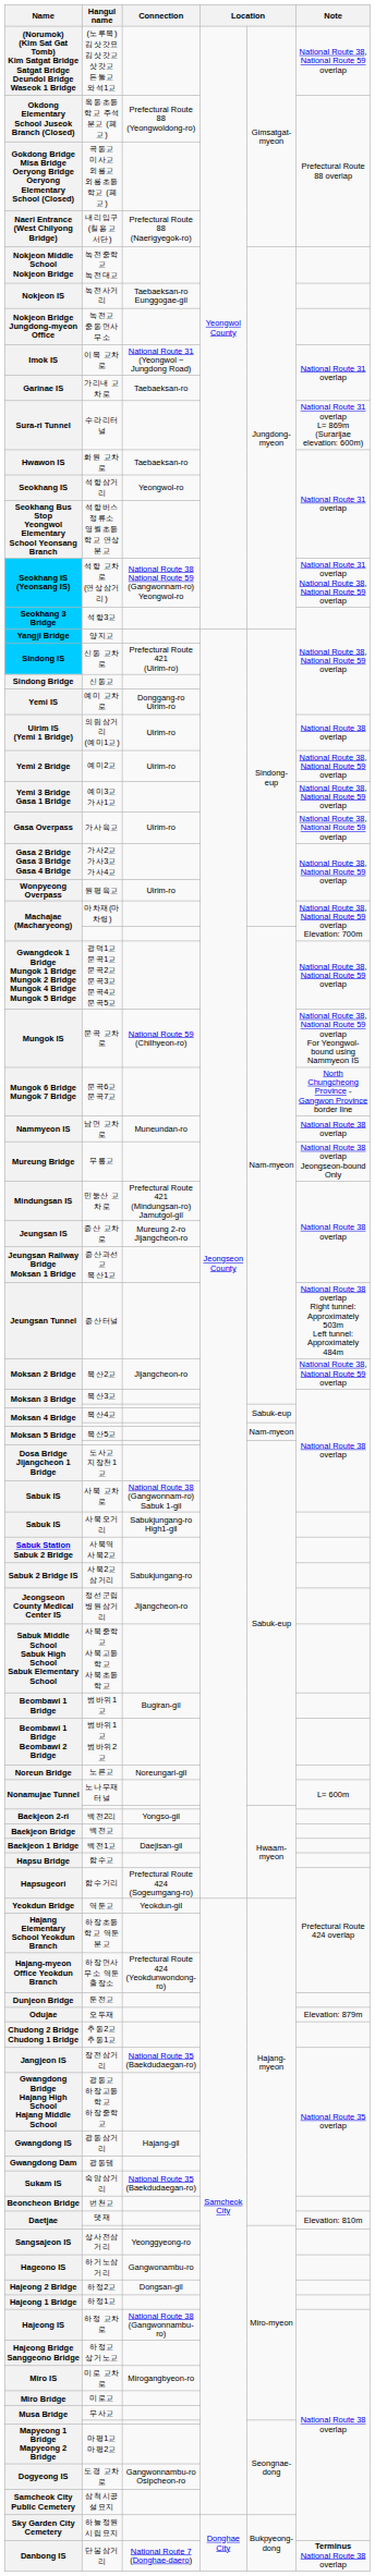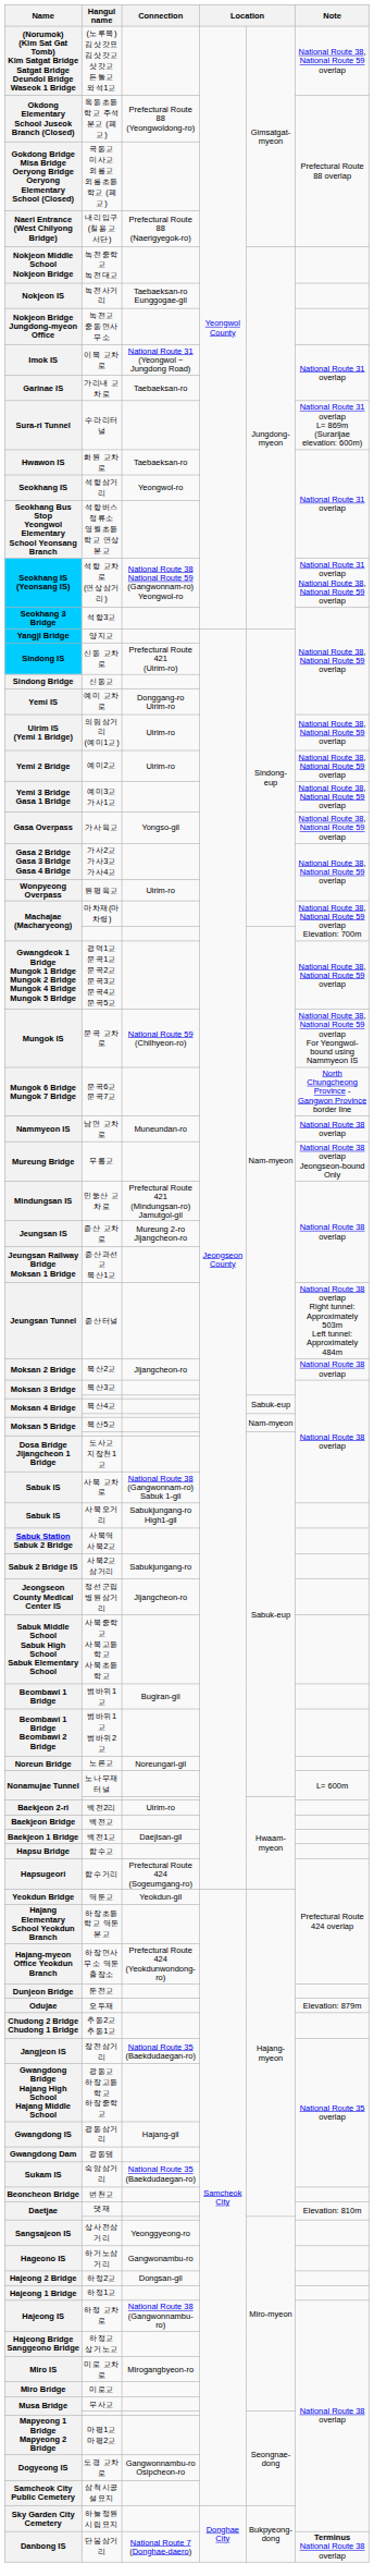의림삼거리 (예미1교) | Note: National Route 38 overlap -> National Route 38, National Route 59 overlap
가사육교 | Connection: Uirim-ro -> Yongso-gil
목산2교 | Note: National Route 38, National Route 59 overlap -> National Route 38 overlap
백전2리 | Connection: Yongso-gil -> Uirim-ro
